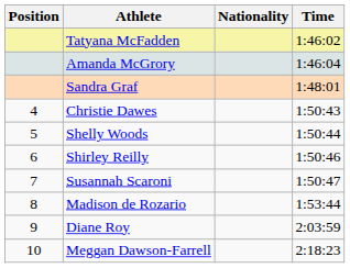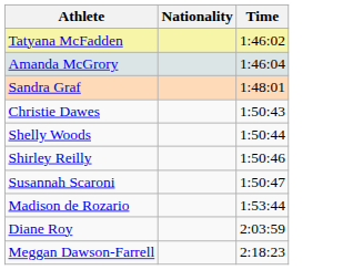- column: Position | 4 | 5 | 6 | 7 | 8 | 9 | 10
